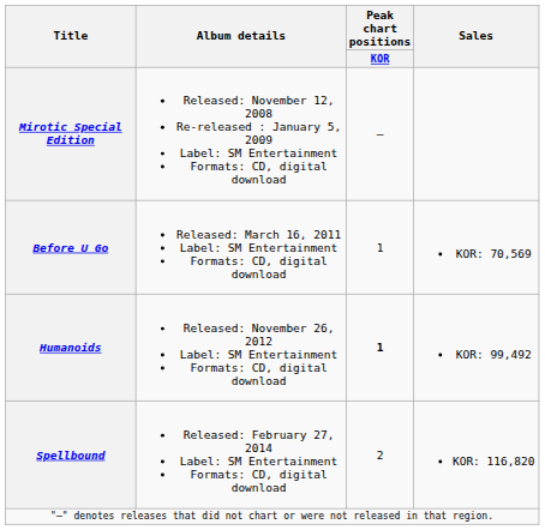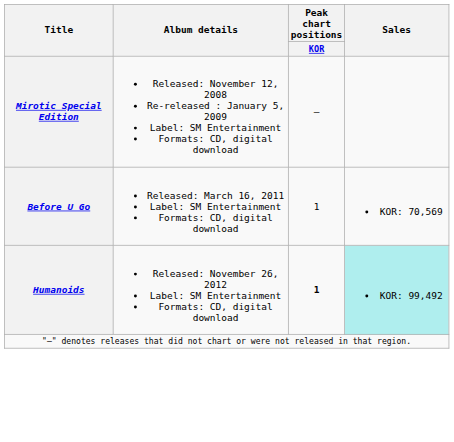Humanoids | Sales: no background -> paleturquoise background
- row: Spellbound | Released: February 27, 2014 Label: SM Entertainment Formats: CD, digital download | 2 | KOR: 116,820
